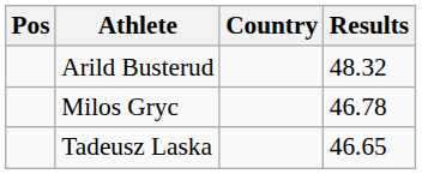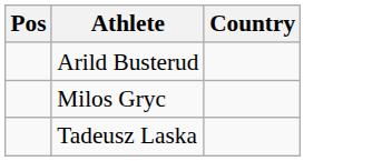- column: Results | 48.32 | 46.78 | 46.65
